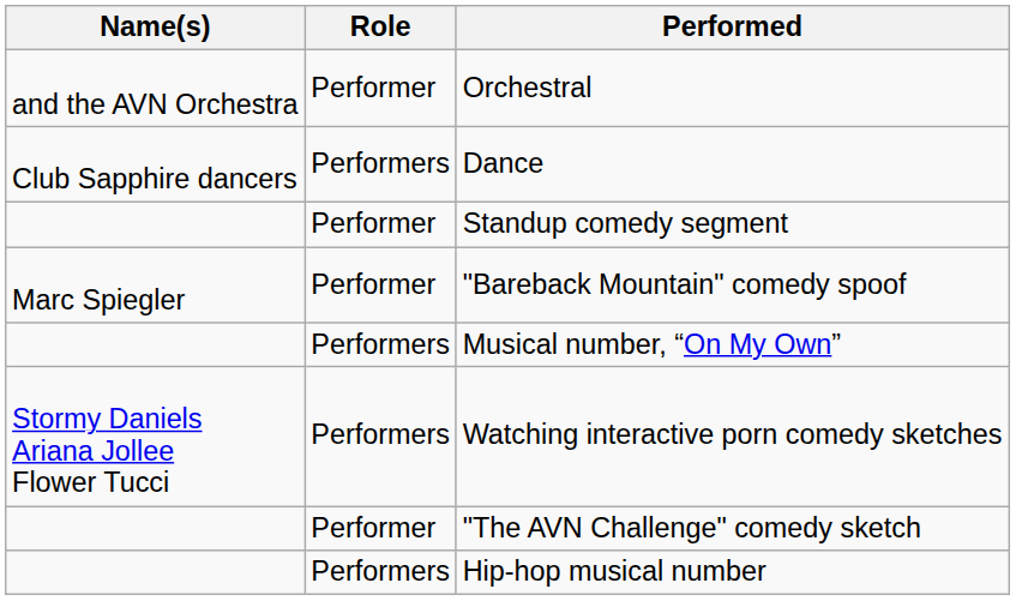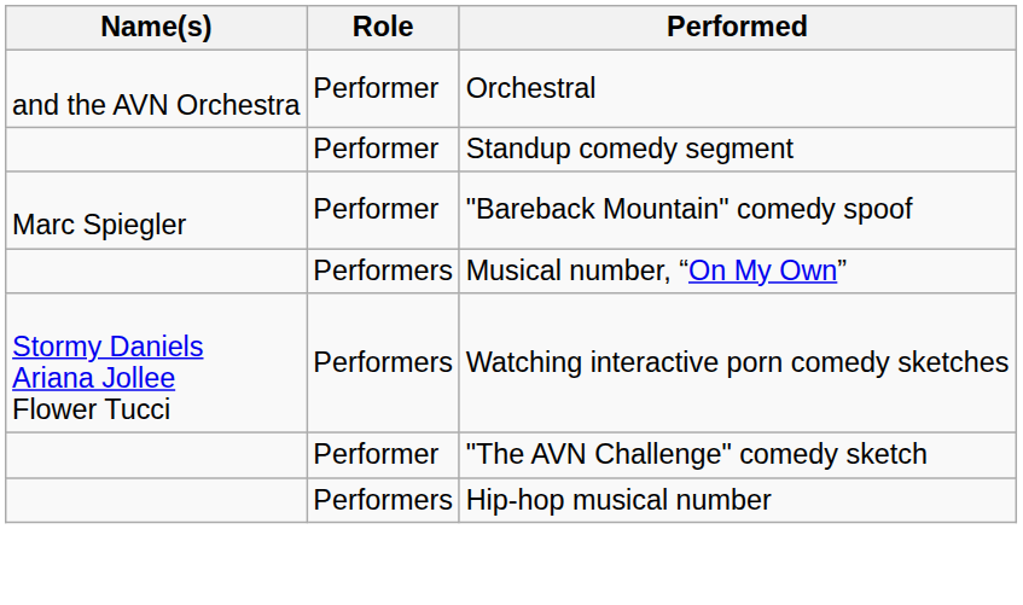- row: Club Sapphire dancers | Performers | Dance
